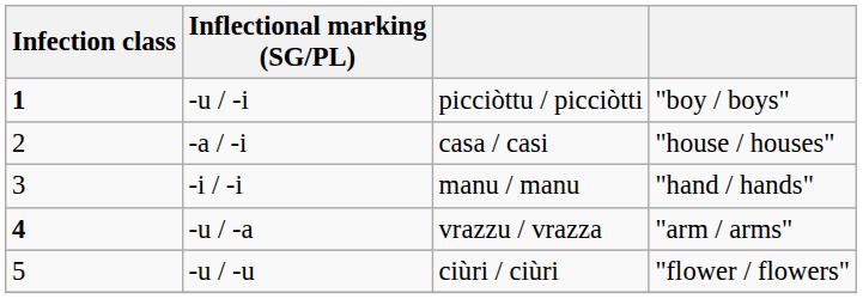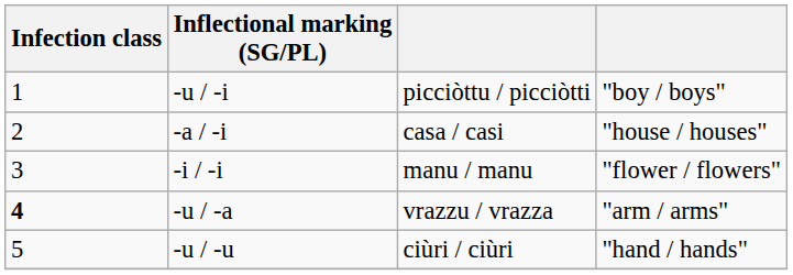-u / -i | Infection class: bold -> normal
-i / -i | column 4: "hand / hands" -> "flower / flowers"
-u / -u | column 4: "flower / flowers" -> "hand / hands"
